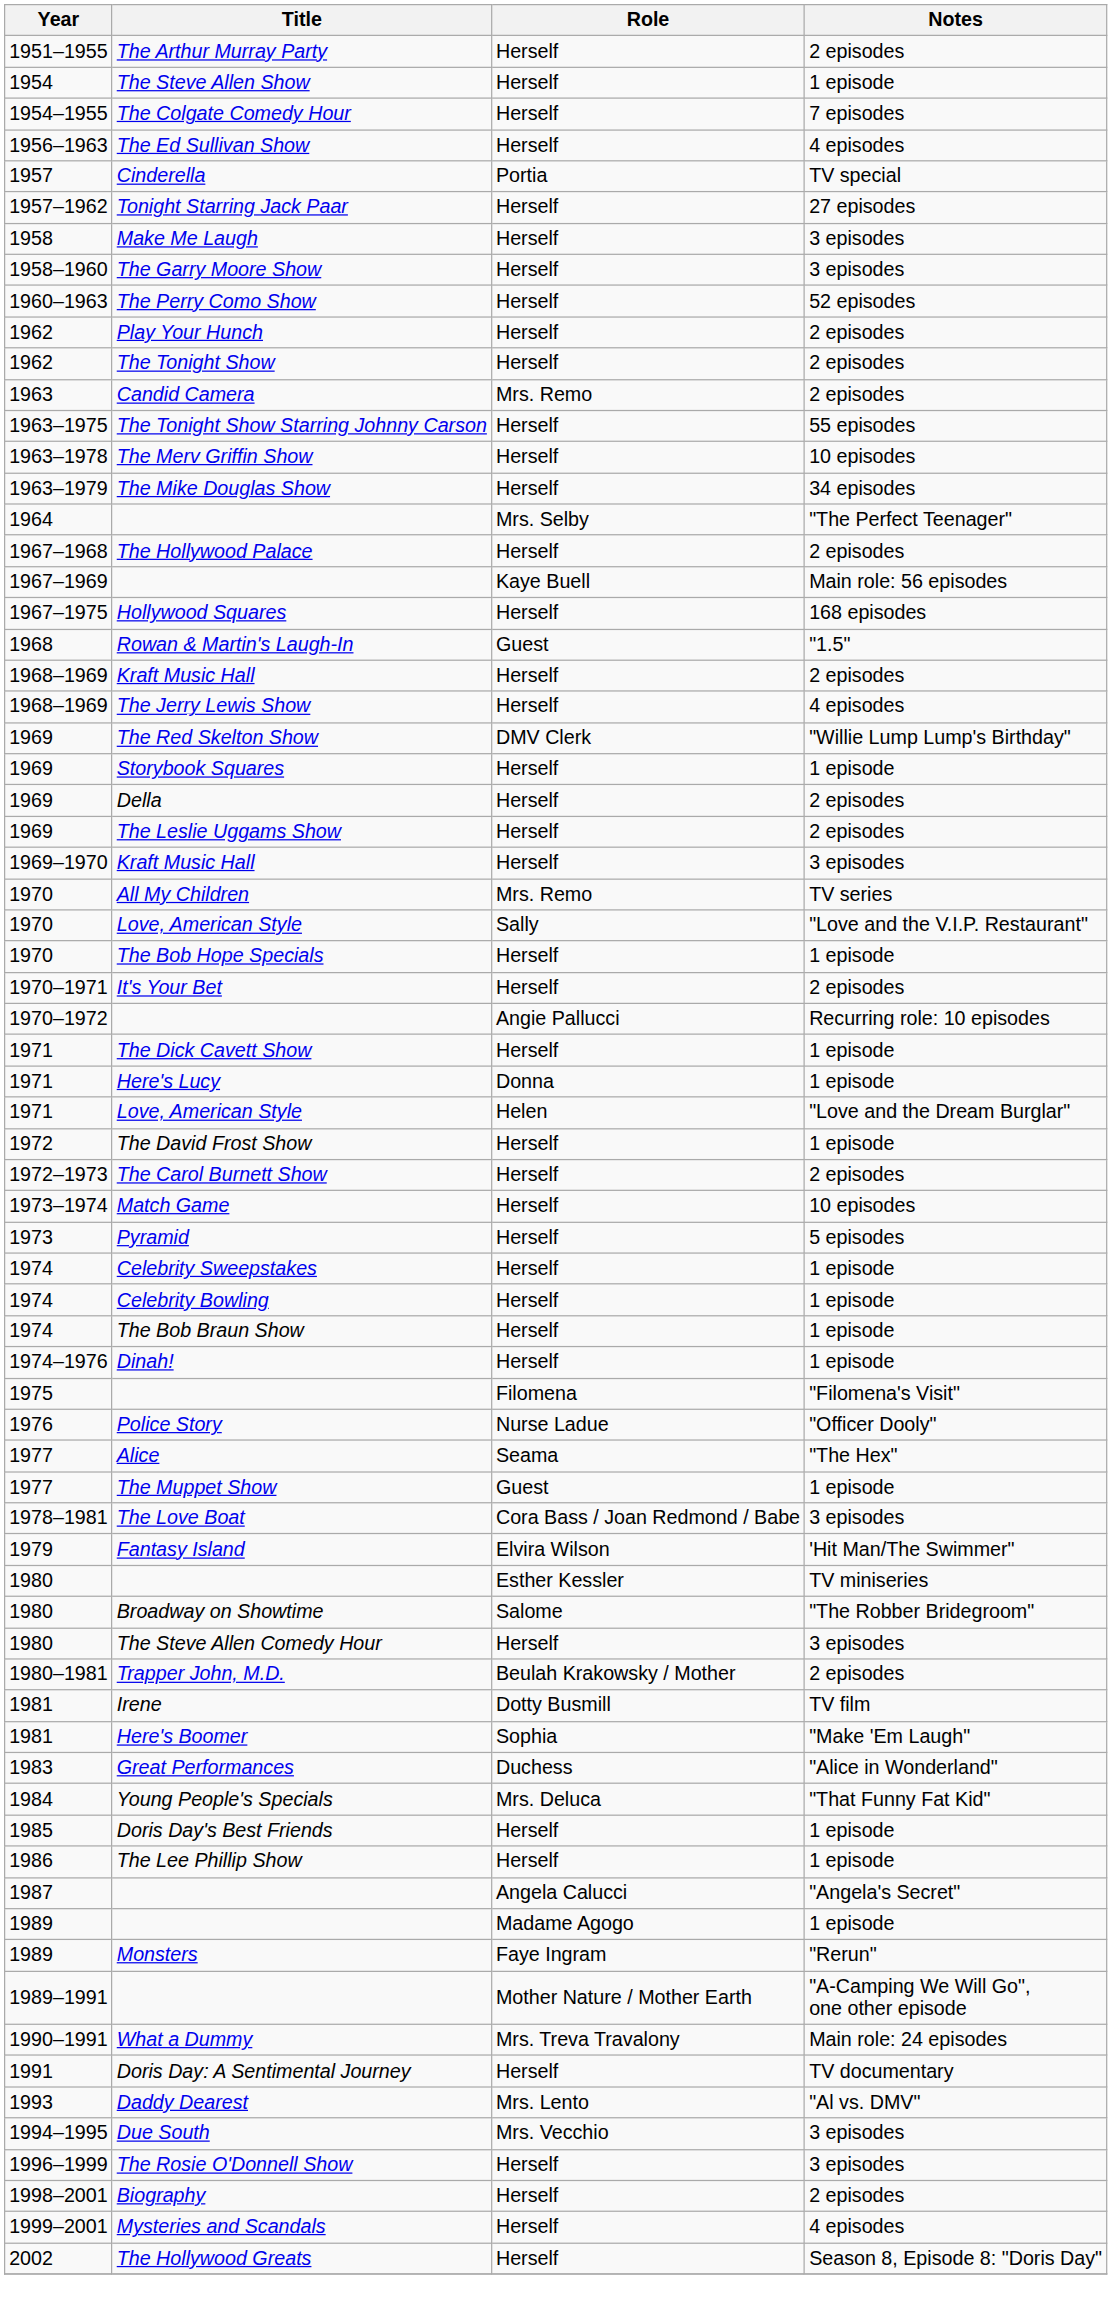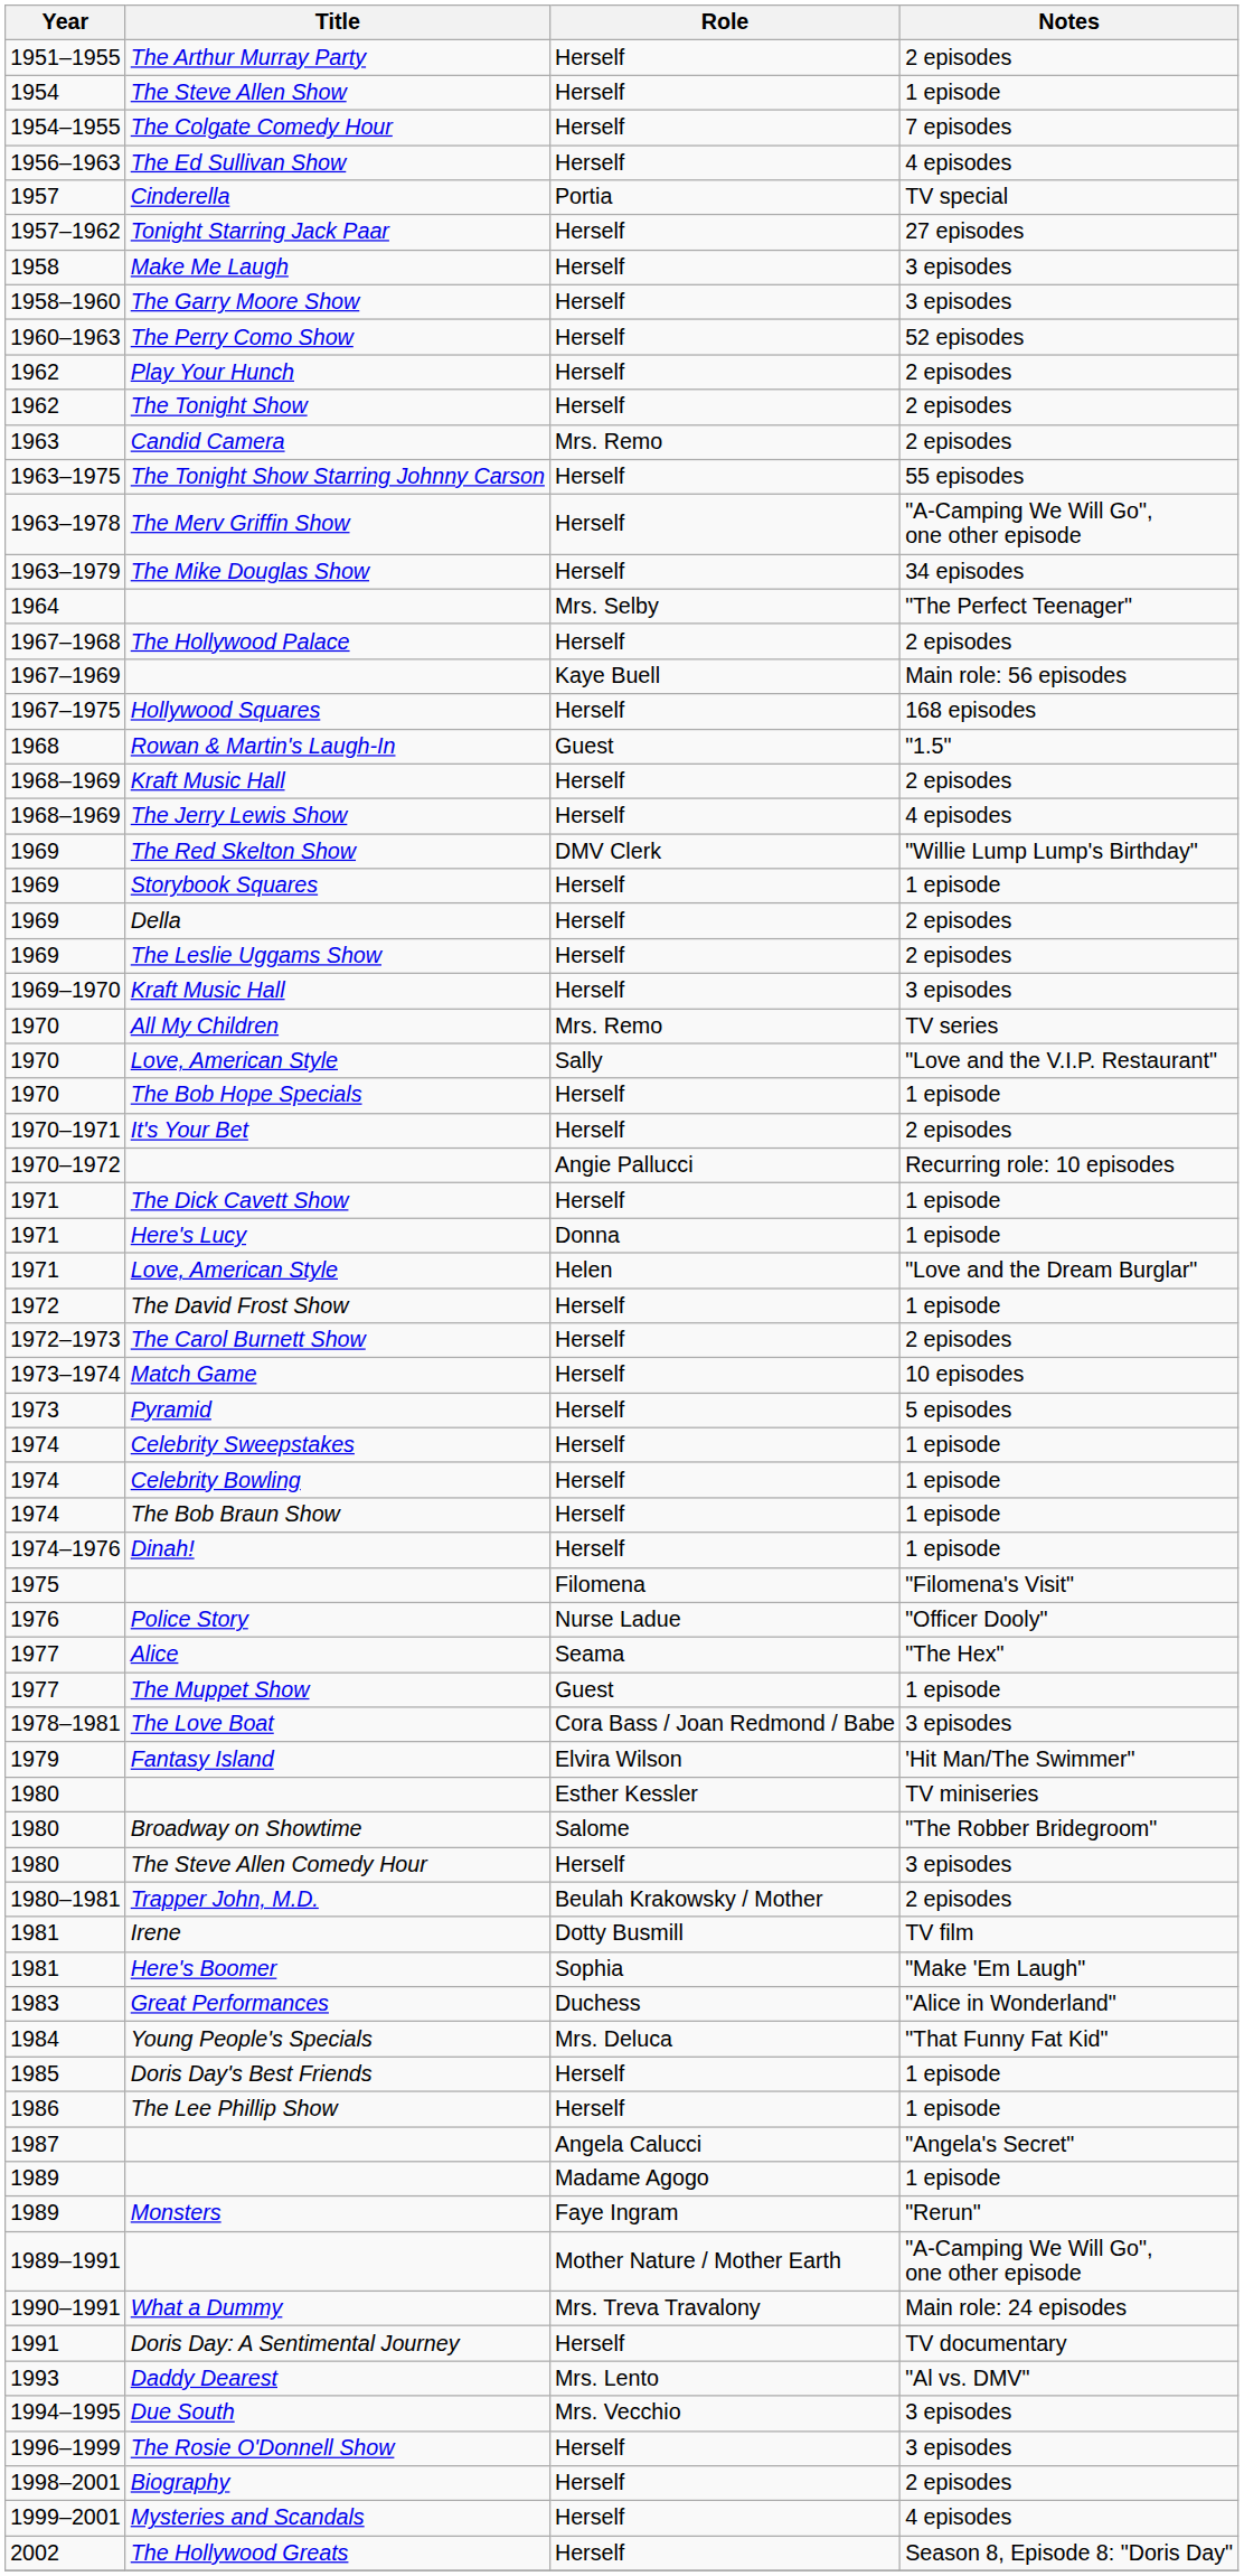The Merv Griffin Show | Notes: 10 episodes -> "A-Camping We Will Go", one other episode
